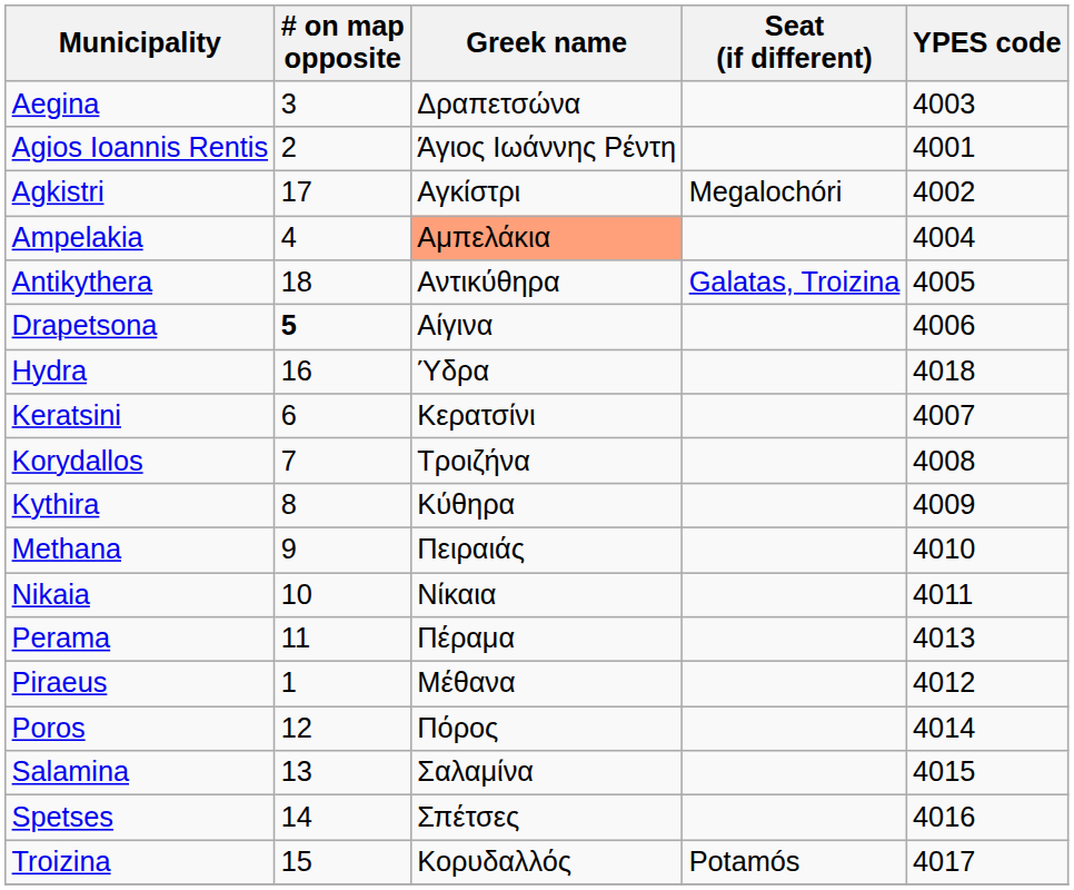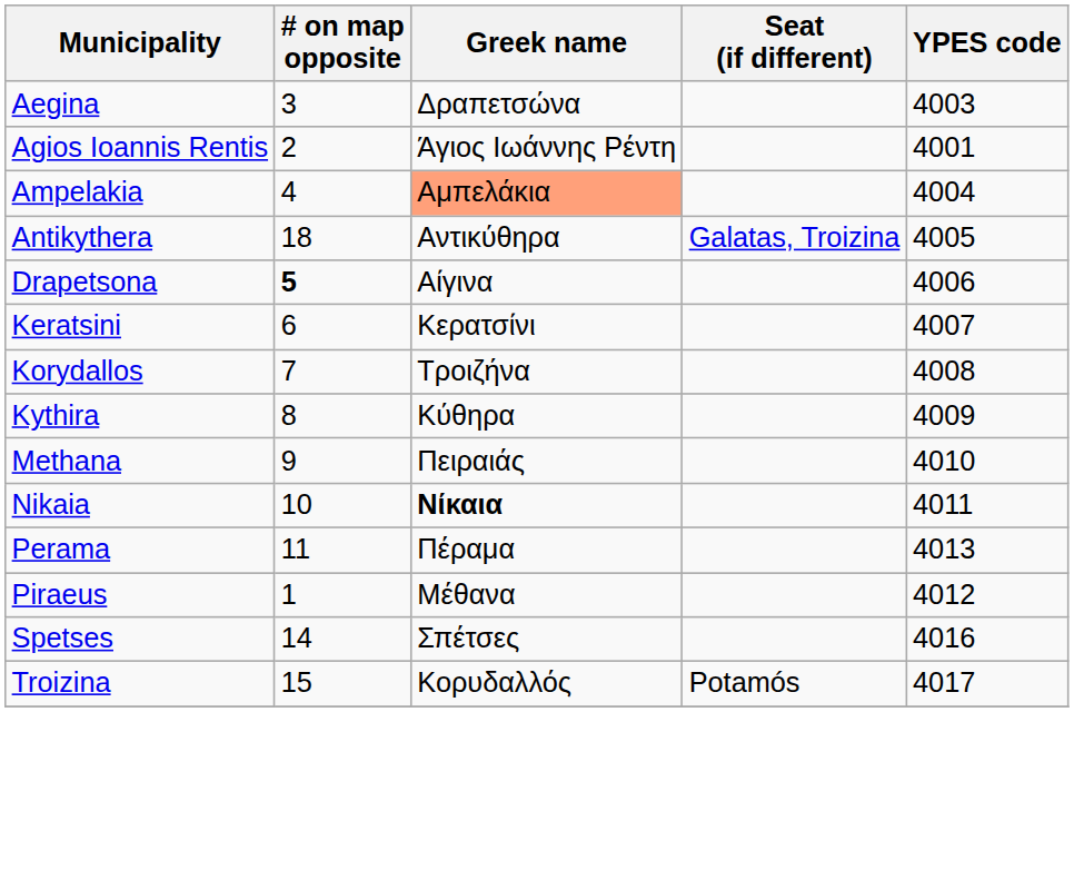- row: Agkistri | 17 | Αγκίστρι | Megalochóri | 4002
- row: Hydra | 16 | Ύδρα | 4018
Nikaia | Greek name: normal -> bold
- row: Poros | 12 | Πόρος | 4014
- row: Salamina | 13 | Σαλαμίνα | 4015
